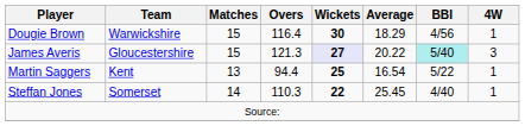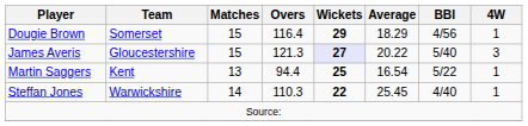Dougie Brown | Team: Warwickshire -> Somerset
Dougie Brown | Wickets: 30 -> 29
James Averis | BBI: paleturquoise background -> no background
Steffan Jones | Team: Somerset -> Warwickshire
